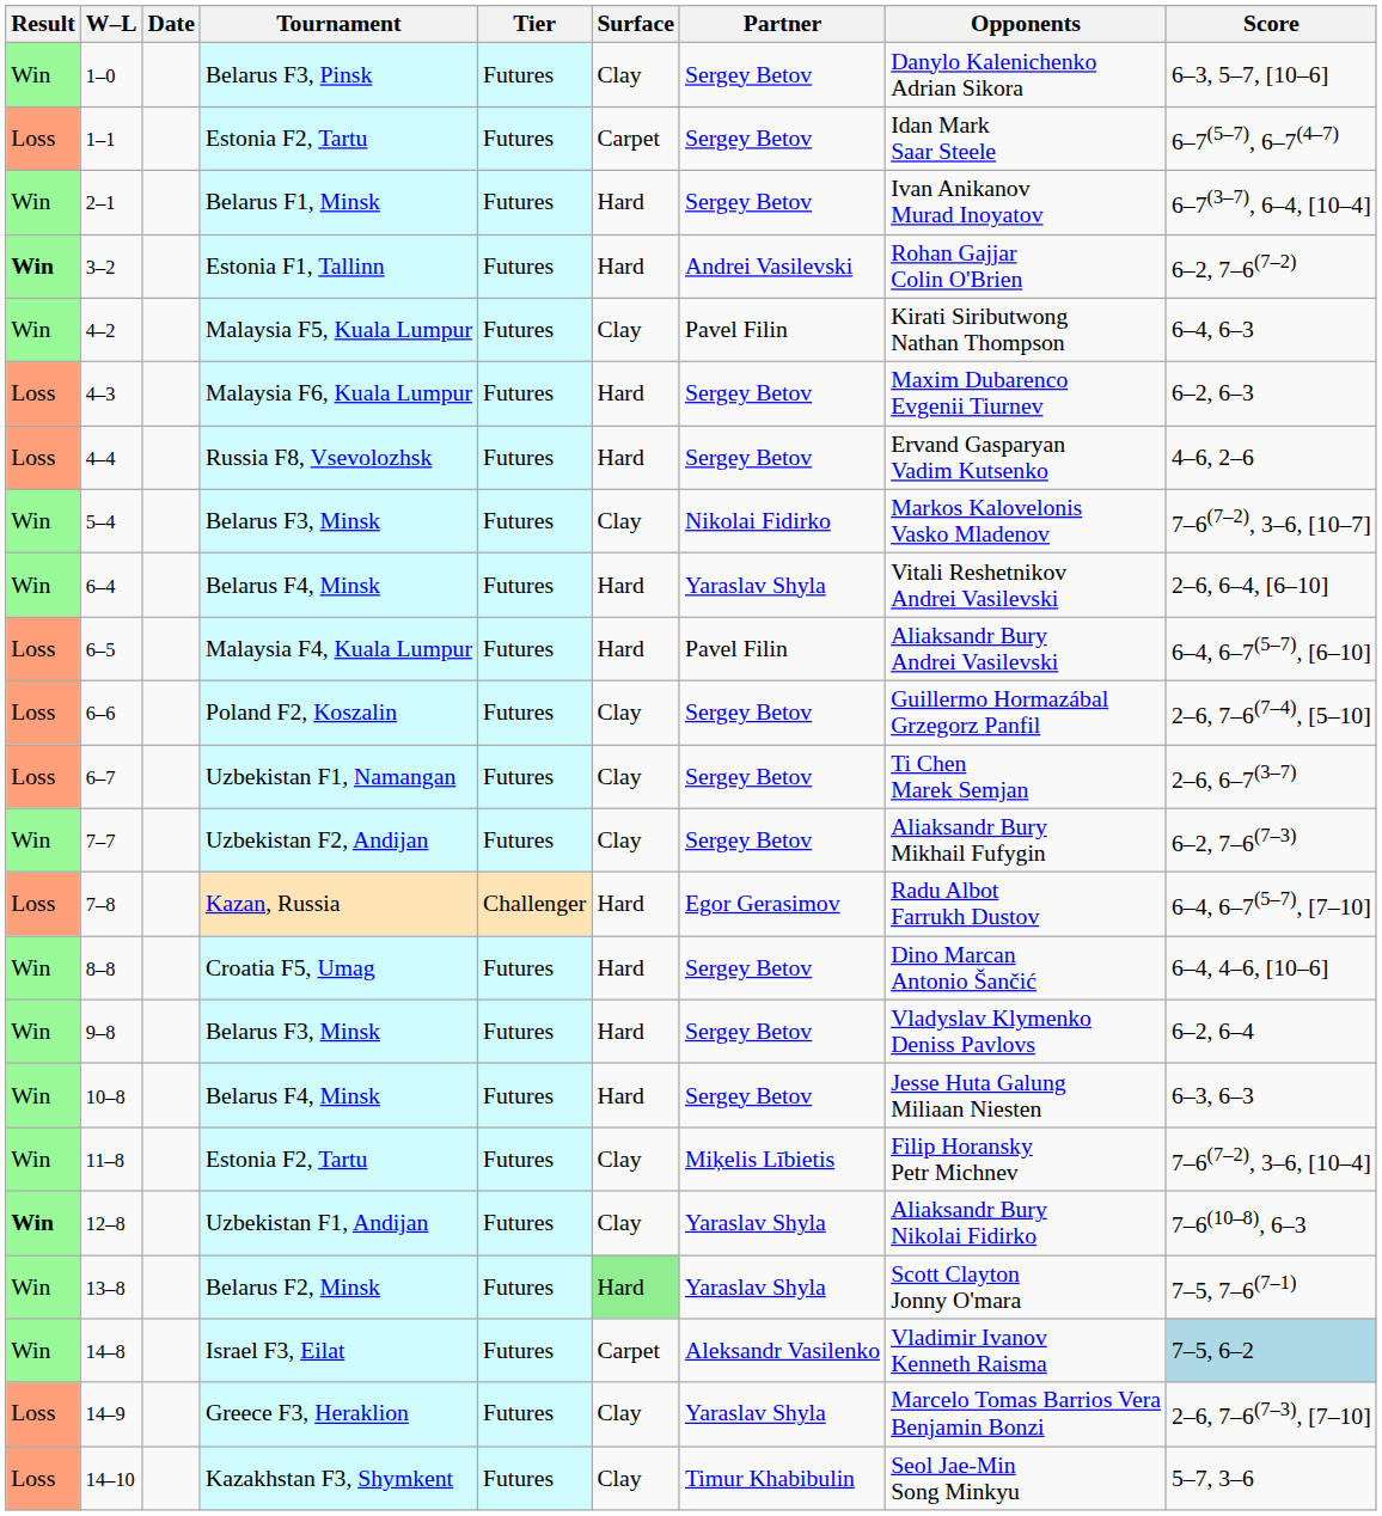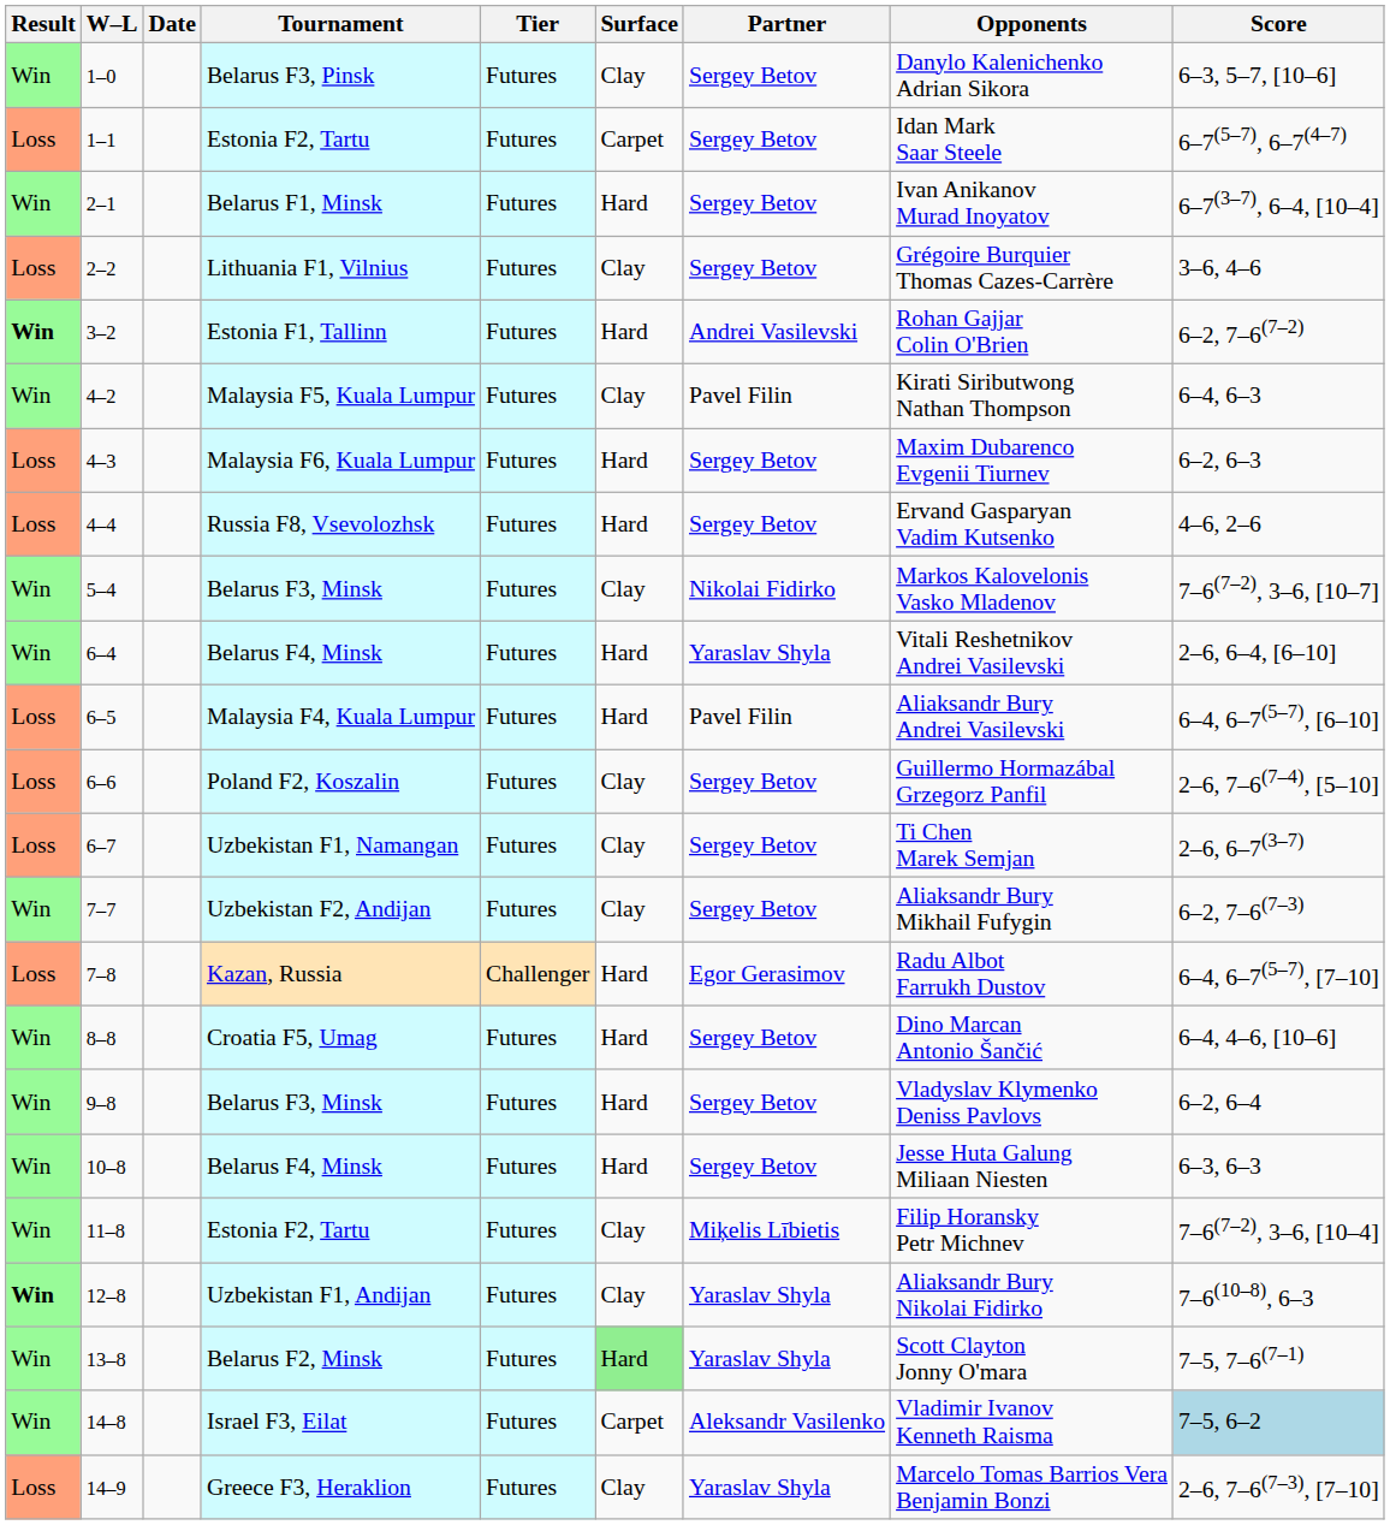+ row: Loss | 2–2 | Lithuania F1, Vilnius | Futures | Clay | Sergey Betov | Grégoire Burquier Thomas Cazes-Carrère | 3–6, 4–6
- row: Loss | 14–10 | Kazakhstan F3, Shymkent | Futures | Clay | Timur Khabibulin | Seol Jae-Min Song Minkyu | 5–7, 3–6
